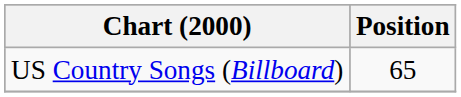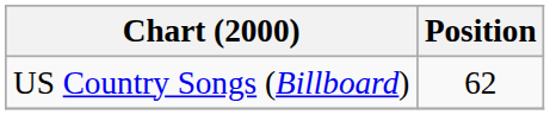US Country Songs (Billboard) | Position: 65 -> 62
